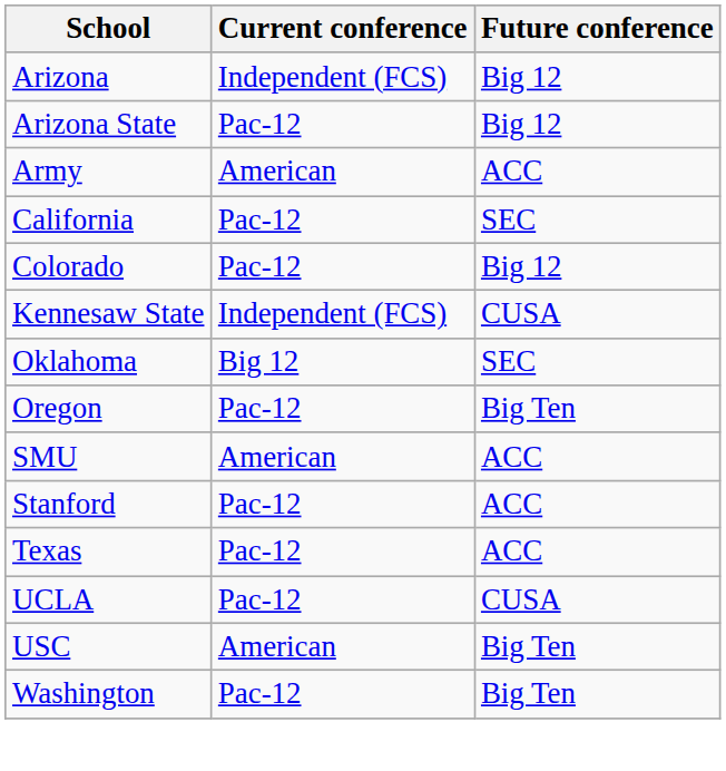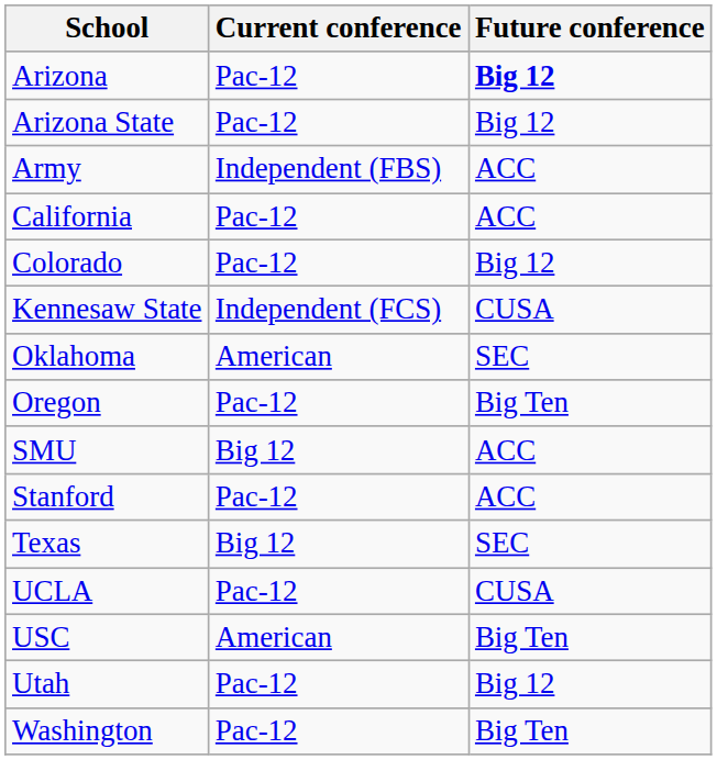Arizona | Current conference: Independent (FCS) -> Pac-12
Arizona | Future conference: normal -> bold
Army | Current conference: American -> Independent (FBS)
California | Future conference: SEC -> ACC
Oklahoma | Current conference: Big 12 -> American
SMU | Current conference: American -> Big 12
Texas | Current conference: Pac-12 -> Big 12
Texas | Future conference: ACC -> SEC
+ row: Utah | Pac-12 | Big 12
